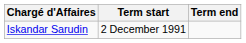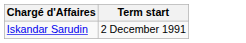- column: Term end
